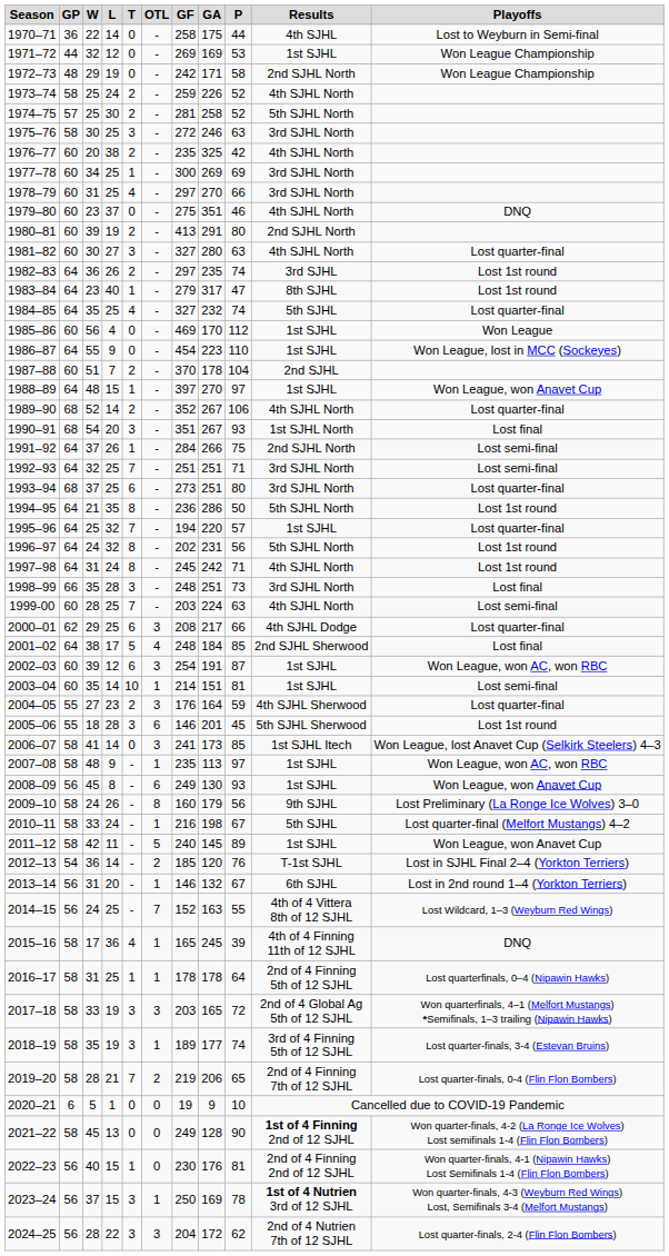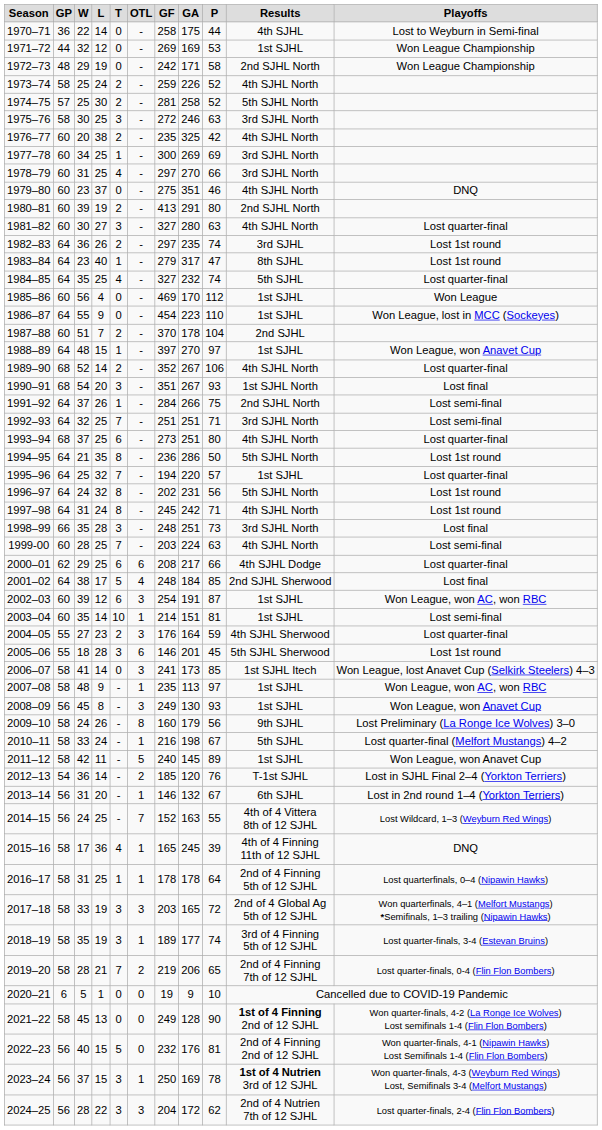1993–94 | Results: 3rd SJHL North -> 4th SJHL North
2000–01 | OTL: 3 -> 6
2008–09 | OTL: 6 -> 3
2022–23 | T: 1 -> 5
2022–23 | GF: 230 -> 232
